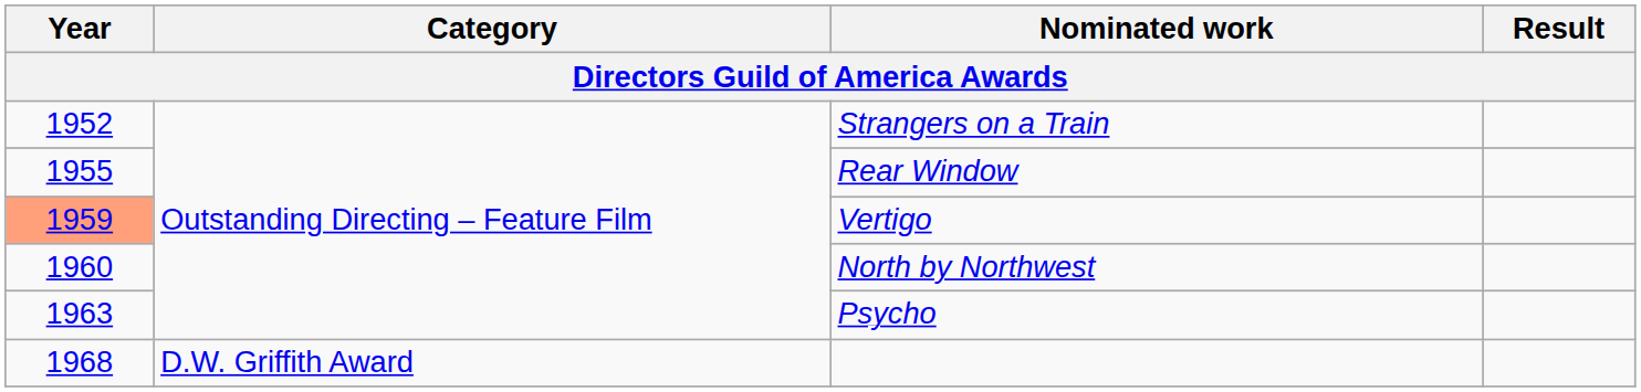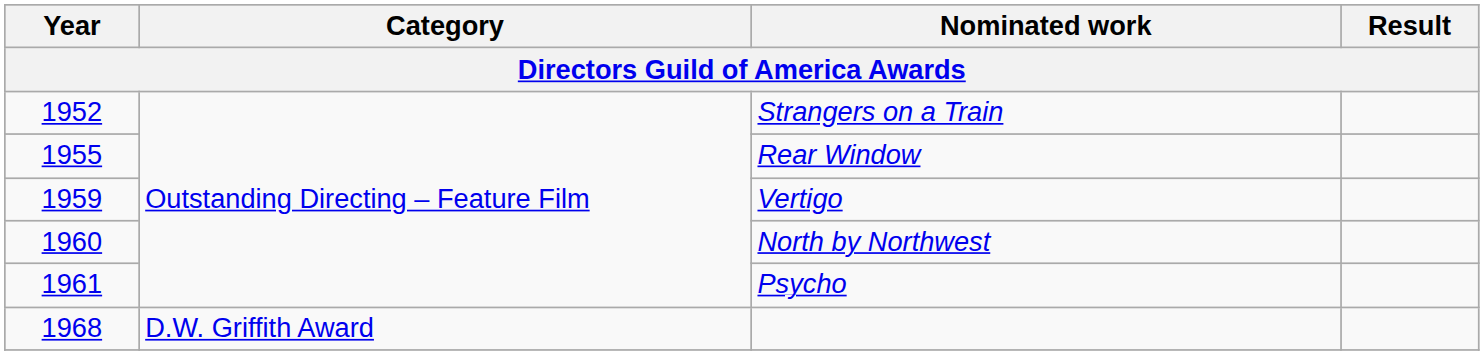Vertigo | Year: lightsalmon background -> no background
Psycho | Year: 1963 -> 1961
